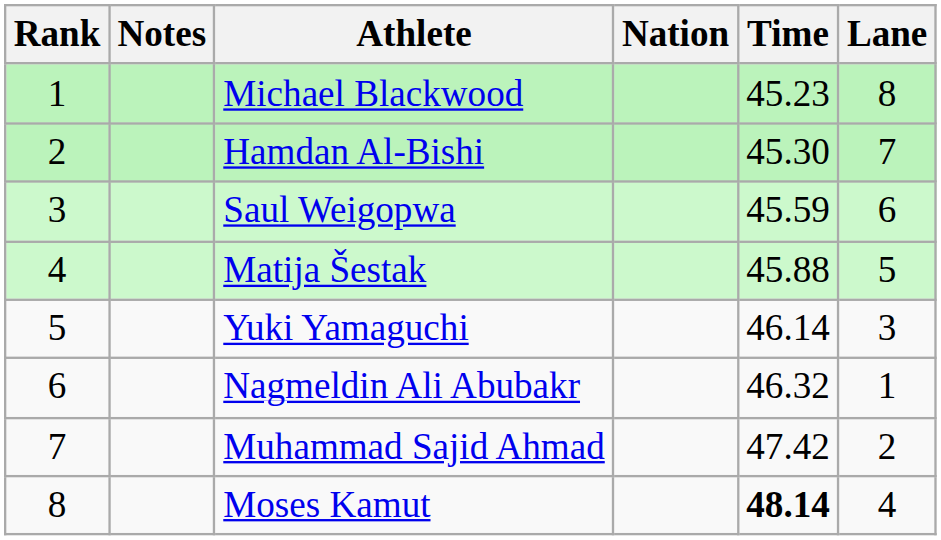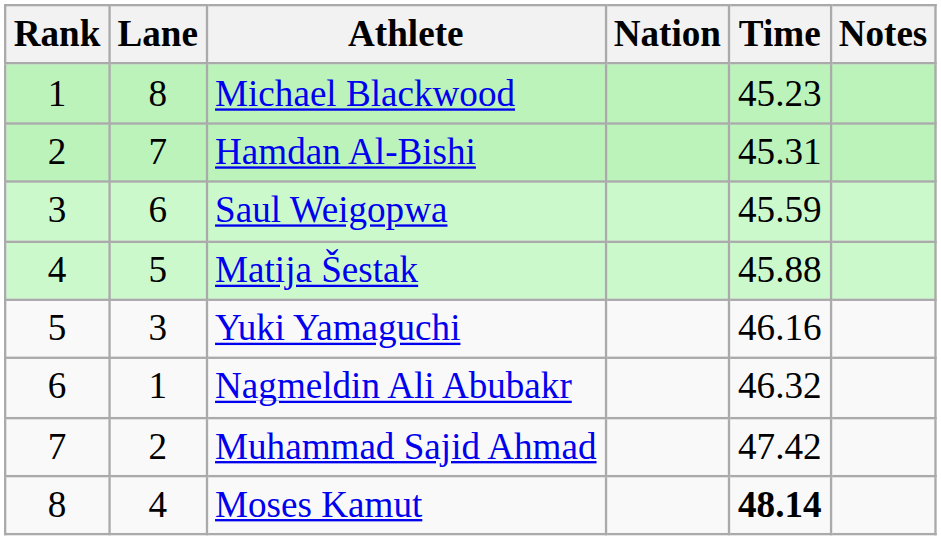columns swapped: Lane <-> Notes
Hamdan Al-Bishi | Time: 45.30 -> 45.31
Yuki Yamaguchi | Time: 46.14 -> 46.16
